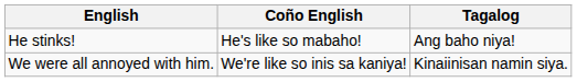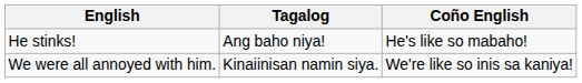columns swapped: Tagalog <-> Coño English
